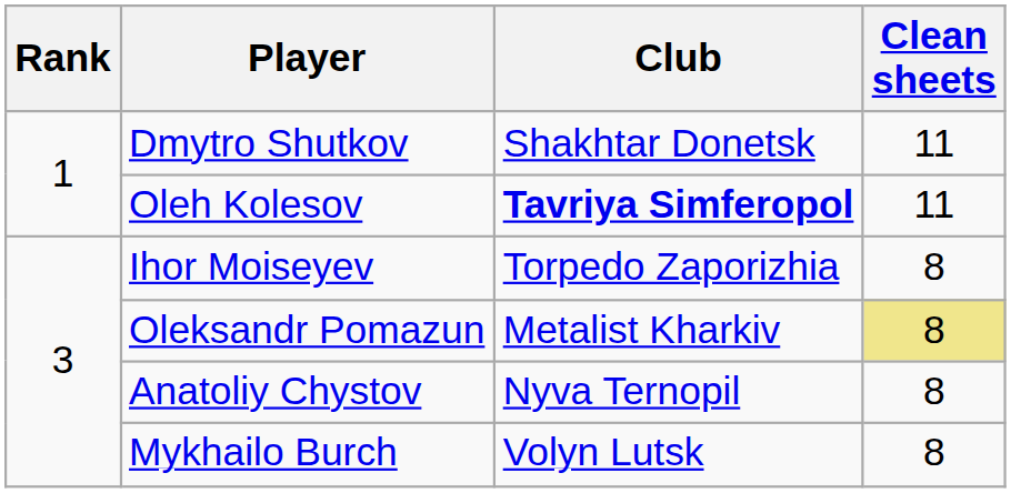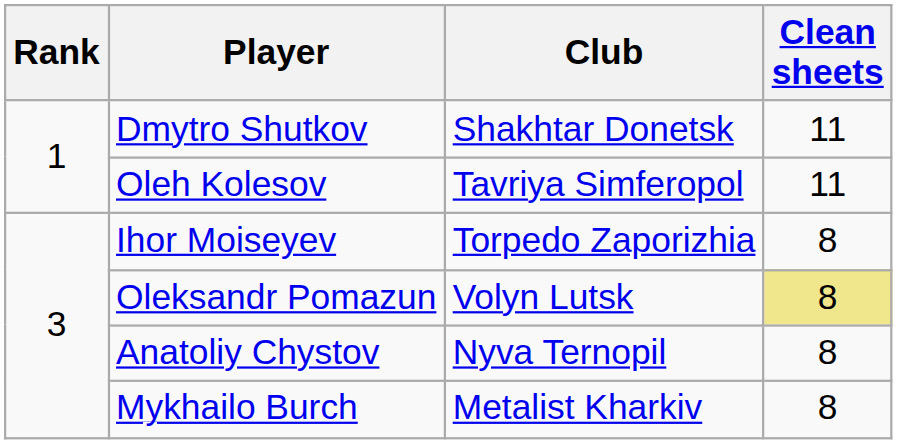Oleh Kolesov | Club: bold -> normal
Oleksandr Pomazun | Club: Metalist Kharkiv -> Volyn Lutsk
Mykhailo Burch | Club: Volyn Lutsk -> Metalist Kharkiv
